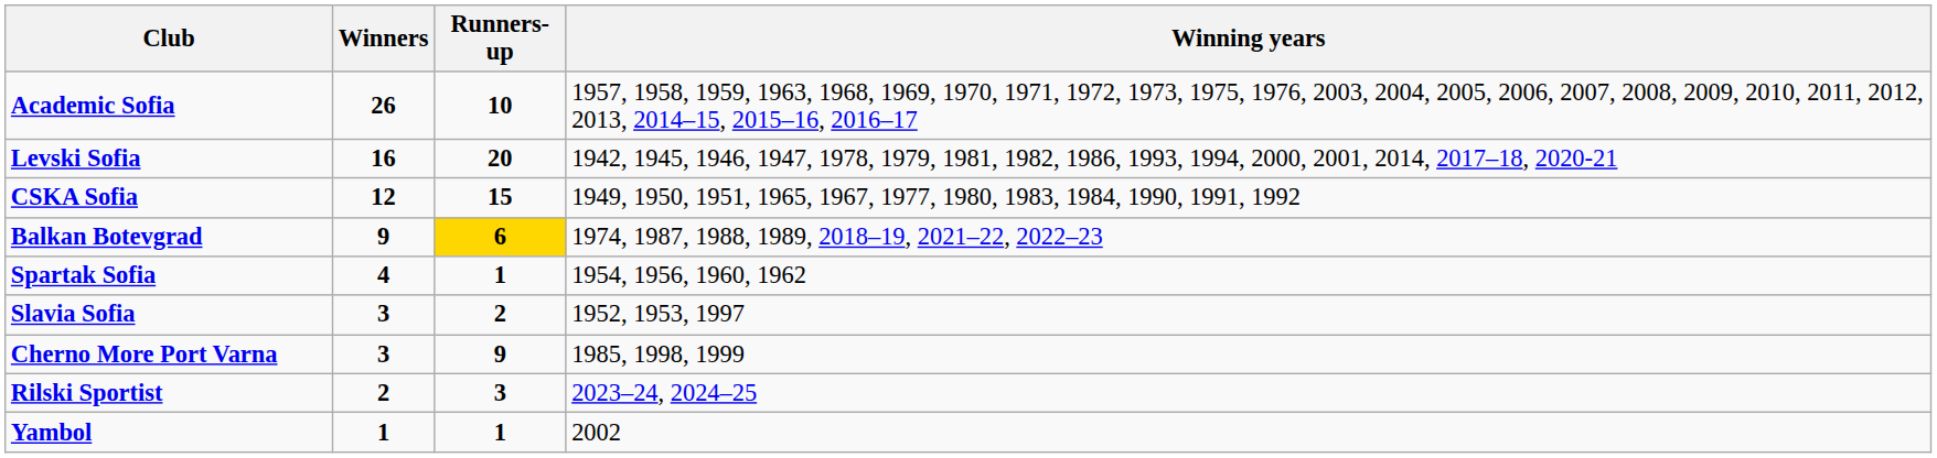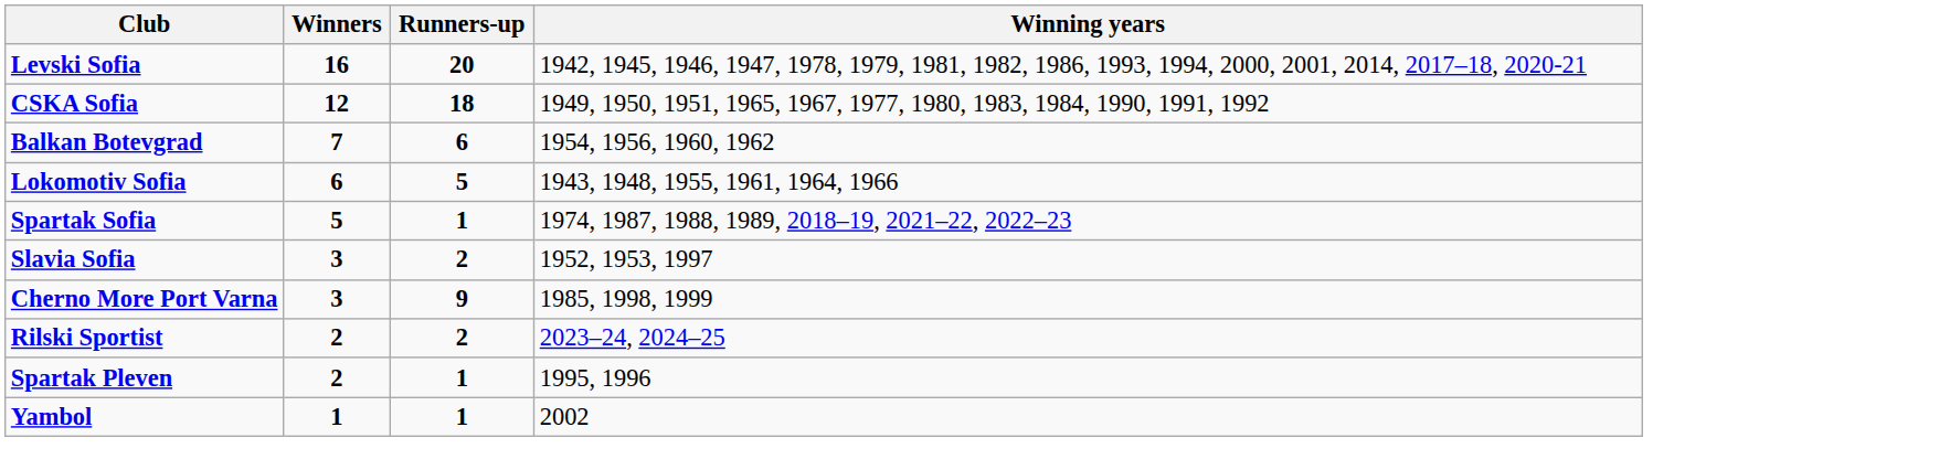- row: Academic Sofia | 26 | 10 | 1957, 1958, 1959, 1963, 1968, 1969, 1970, 1971, 1972, 1973, 1975, 1976, 2003, 2004, 2005, 2006, 2007, 2008, 2009, 2010, 2011, 2012, 2013, 2014–15, 2015–16, 2016–17
CSKA Sofia | Runners-up: 15 -> 18
Balkan Botevgrad | Winners: 9 -> 7
Balkan Botevgrad | Runners-up: gold background -> no background
Balkan Botevgrad | Winning years: 1974, 1987, 1988, 1989, 2018–19, 2021–22, 2022–23 -> 1954, 1956, 1960, 1962
+ row: Lokomotiv Sofia | 6 | 5 | 1943, 1948, 1955, 1961, 1964, 1966
Spartak Sofia | Winners: 4 -> 5
Spartak Sofia | Winning years: 1954, 1956, 1960, 1962 -> 1974, 1987, 1988, 1989, 2018–19, 2021–22, 2022–23
Rilski Sportist | Runners-up: 3 -> 2
+ row: Spartak Pleven | 2 | 1 | 1995, 1996
